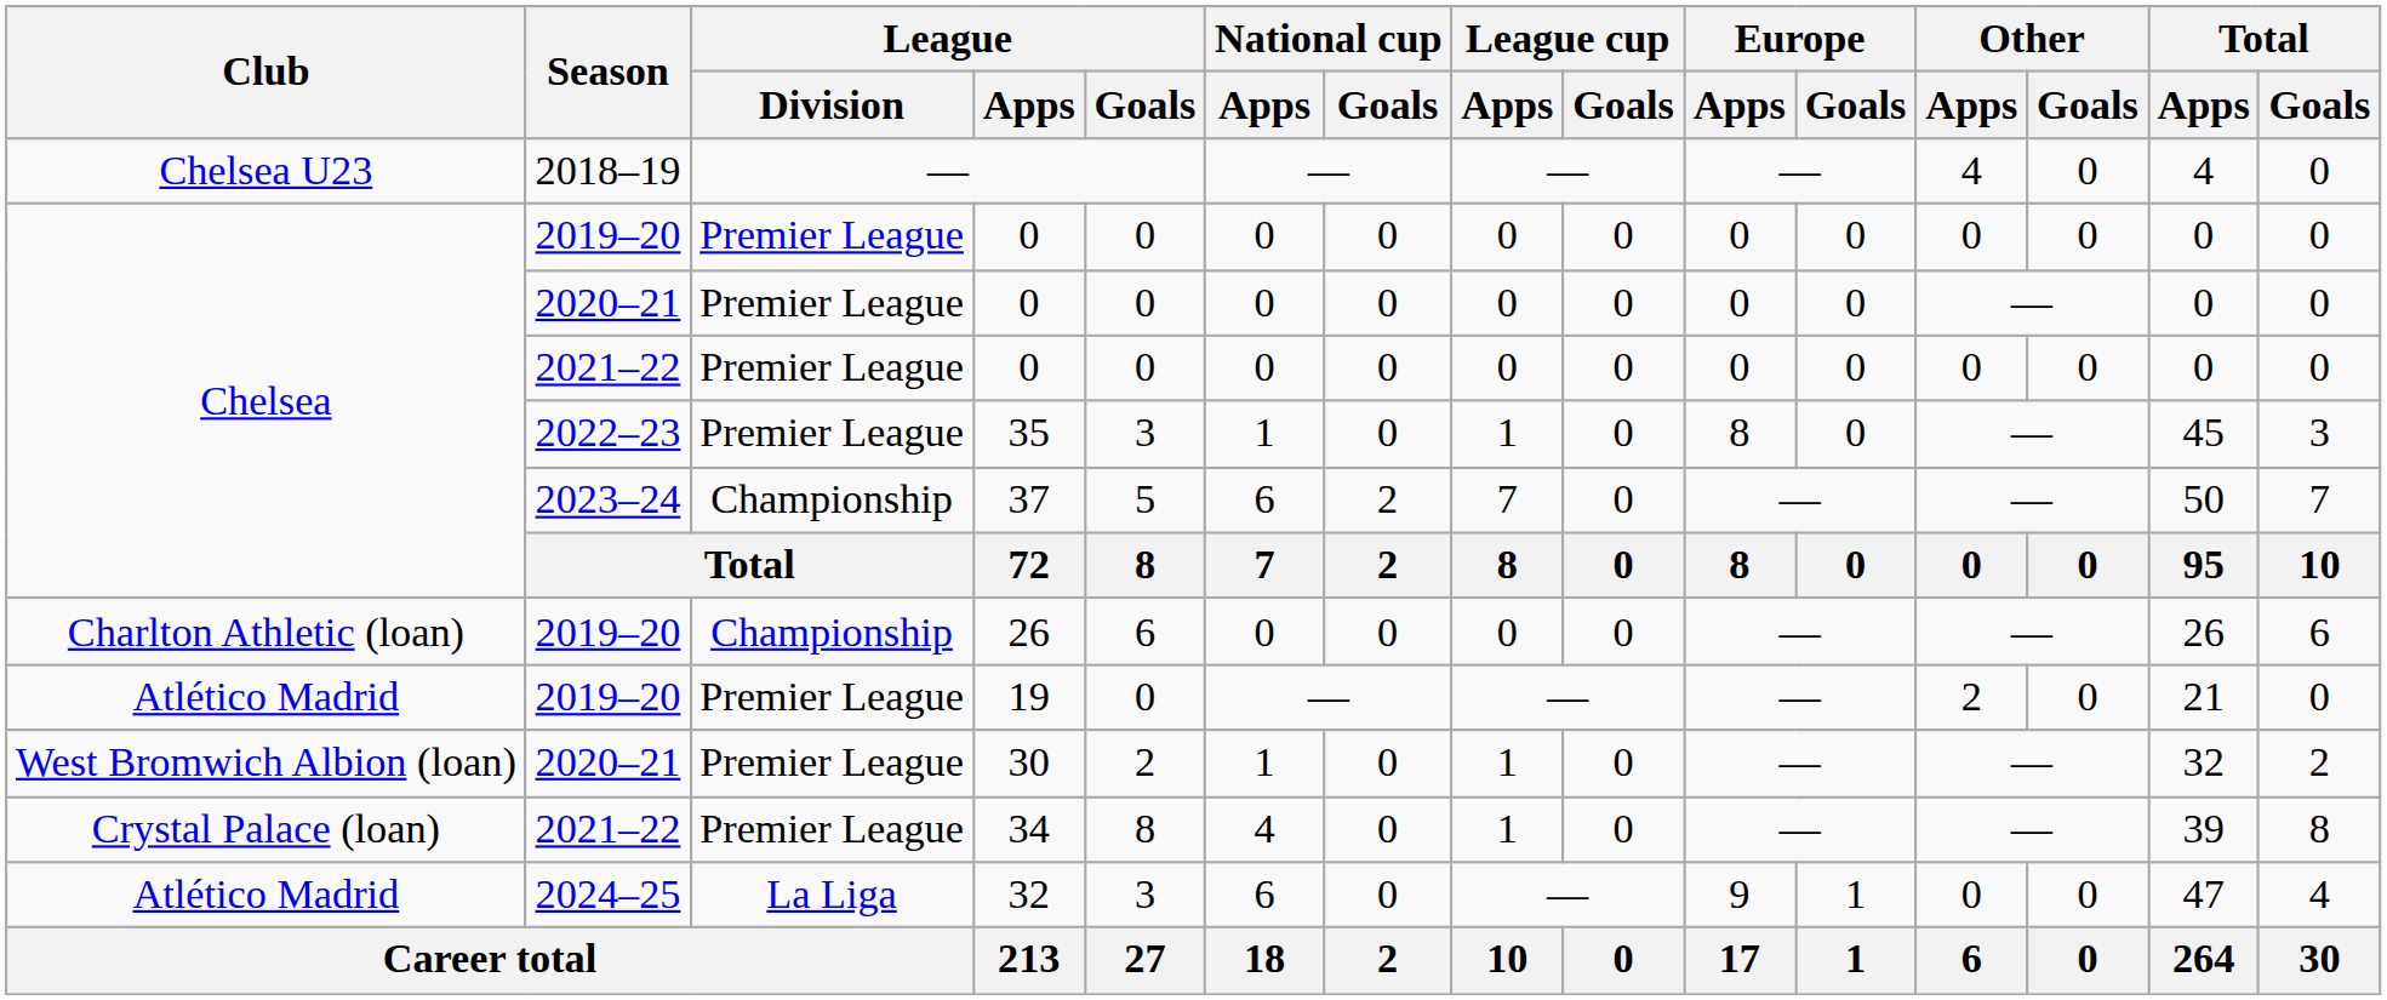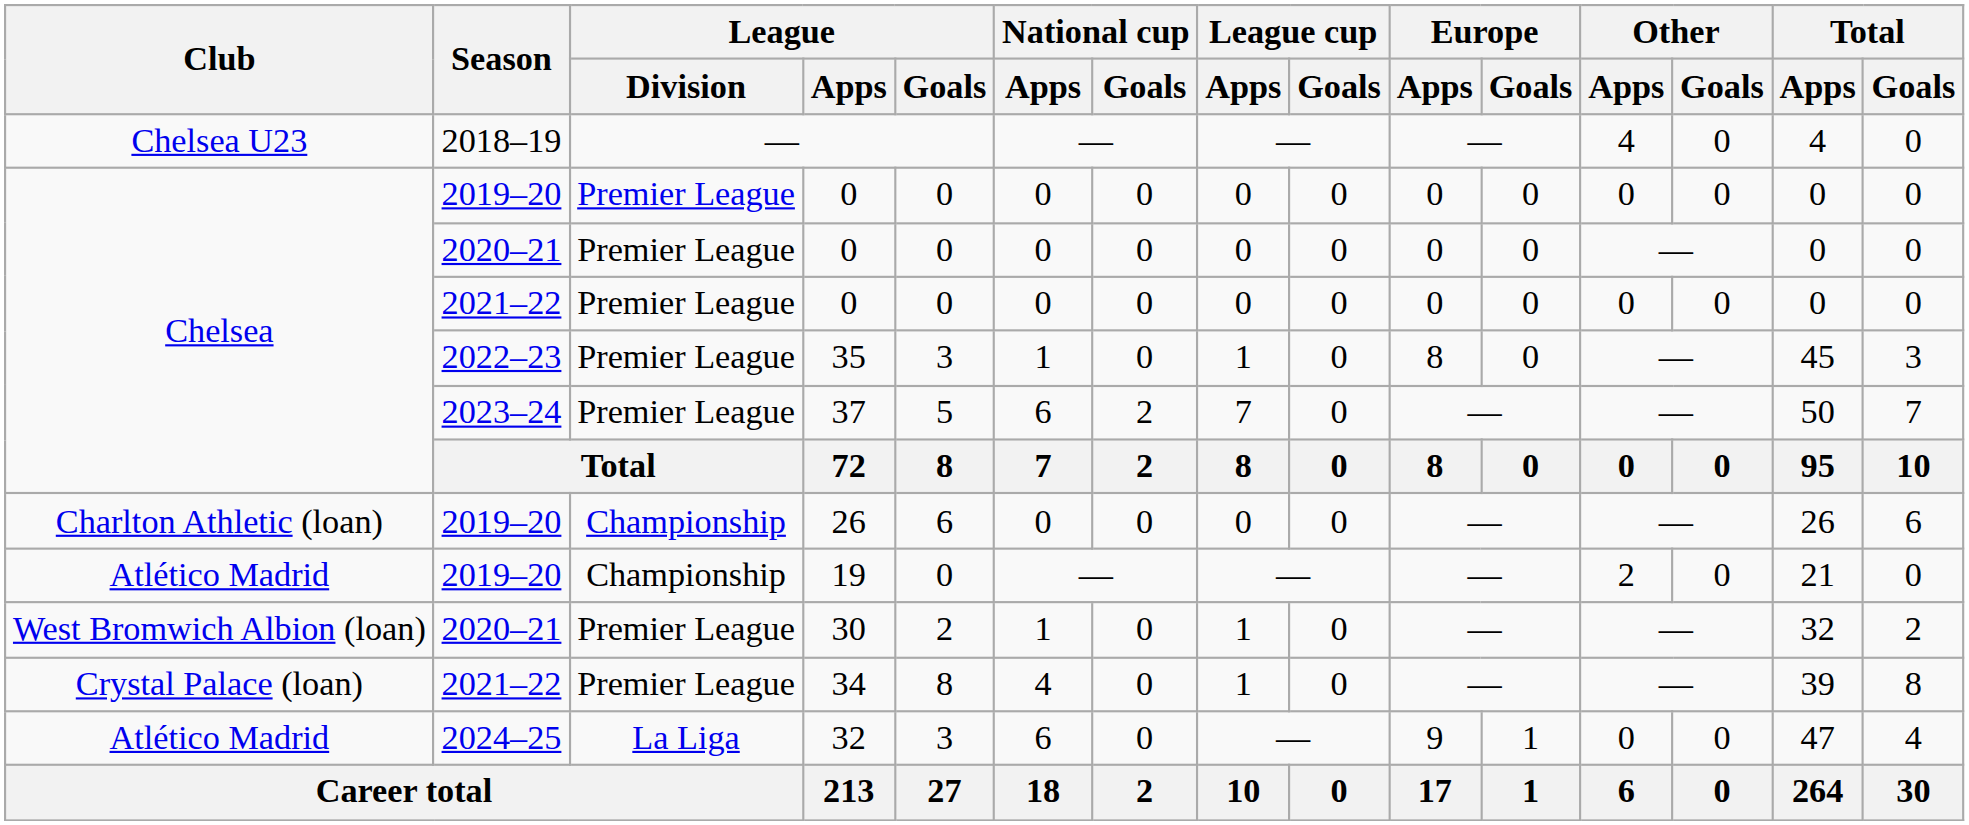37 | League / Division: Championship -> Premier League
19 | League / Division: Premier League -> Championship
